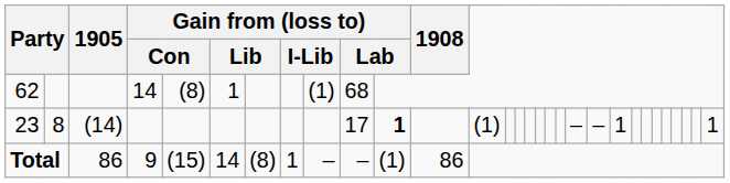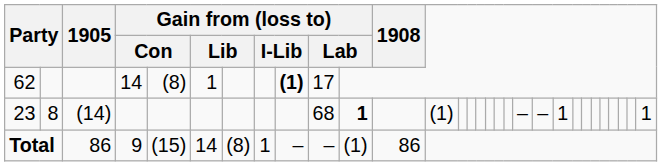62 | column 9: normal -> bold
62 | column 10: 68 -> 17
23 | column 10: 17 -> 68
